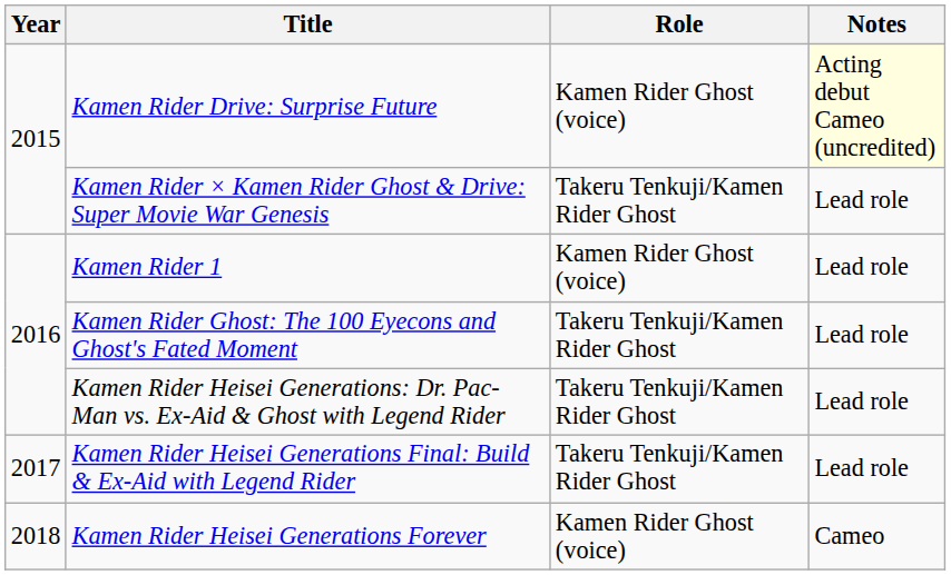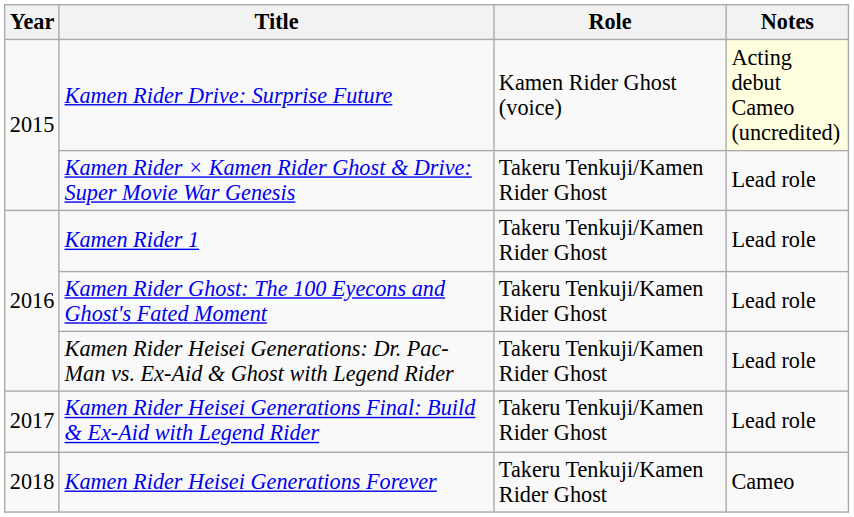Kamen Rider 1 | Role: Kamen Rider Ghost (voice) -> Takeru Tenkuji/Kamen Rider Ghost
Kamen Rider Heisei Generations Forever | Role: Kamen Rider Ghost (voice) -> Takeru Tenkuji/Kamen Rider Ghost
